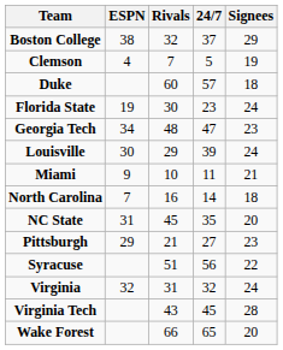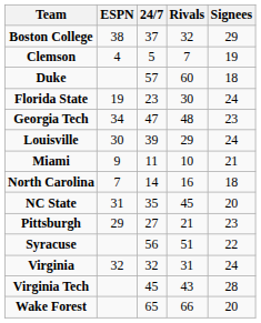columns swapped: Rivals <-> 24/7
